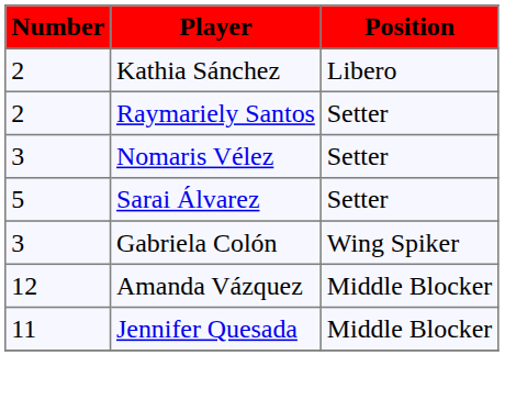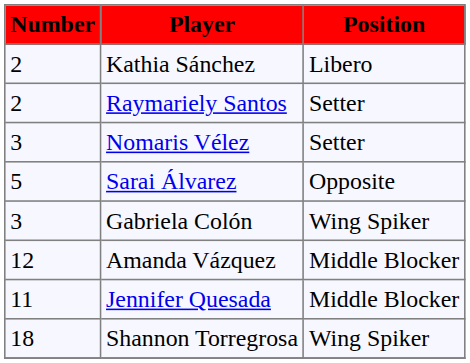Sarai Álvarez | Position: Setter -> Opposite
+ row: 18 | Shannon Torregrosa | Wing Spiker
